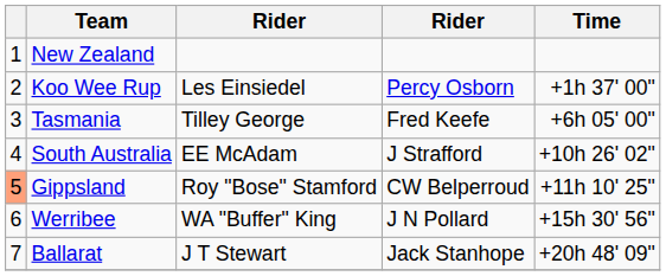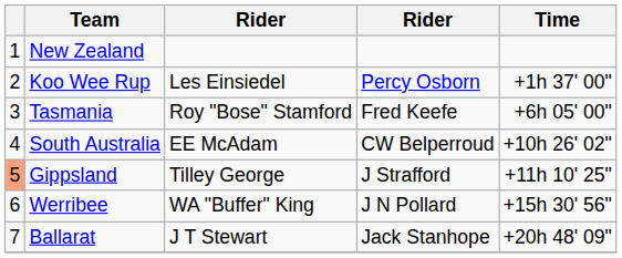Tasmania | column 3: Tilley George -> Roy "Bose" Stamford
South Australia | column 4: J Strafford -> CW Belperroud
Gippsland | column 3: Roy "Bose" Stamford -> Tilley George
Gippsland | column 4: CW Belperroud -> J Strafford
